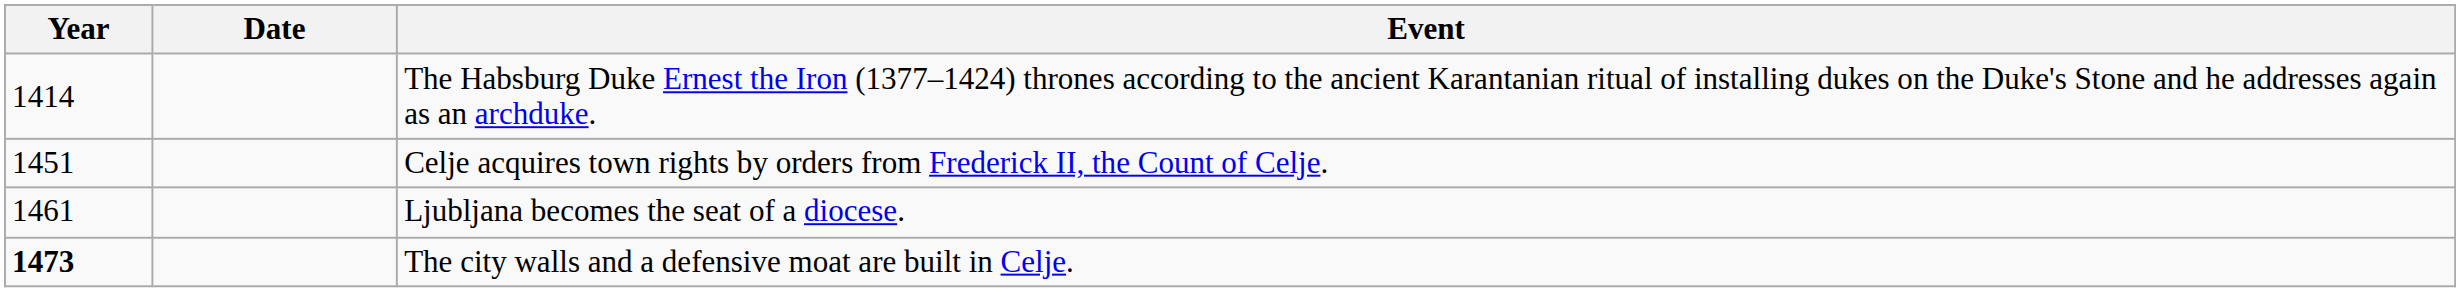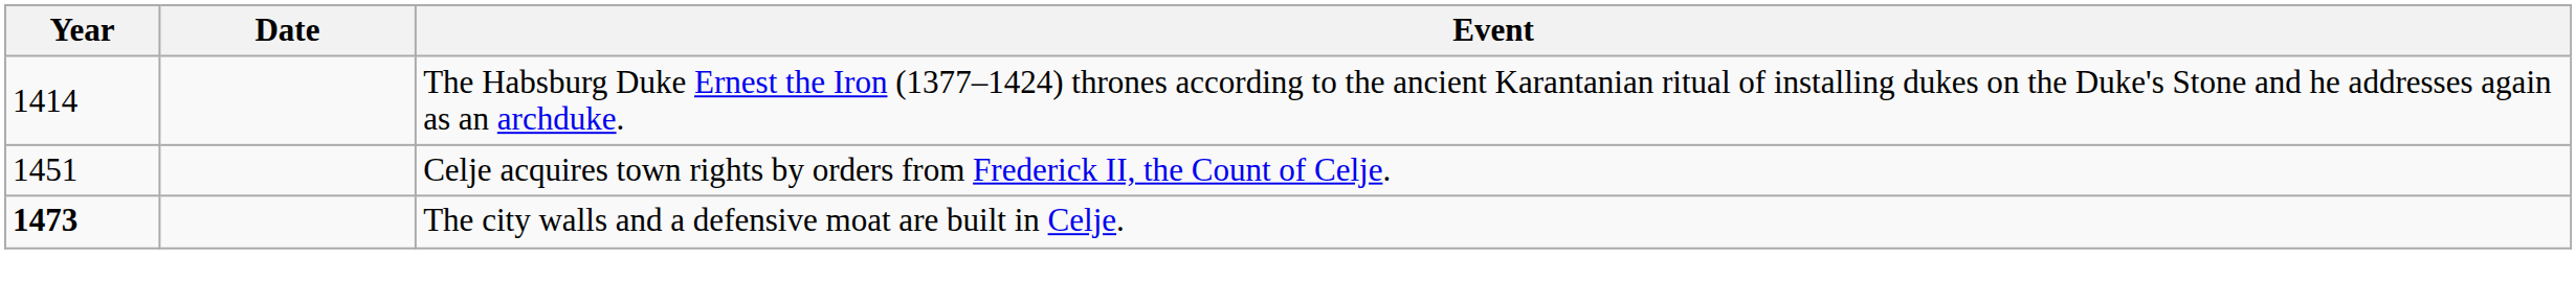- row: 1461 | Ljubljana becomes the seat of a diocese.
